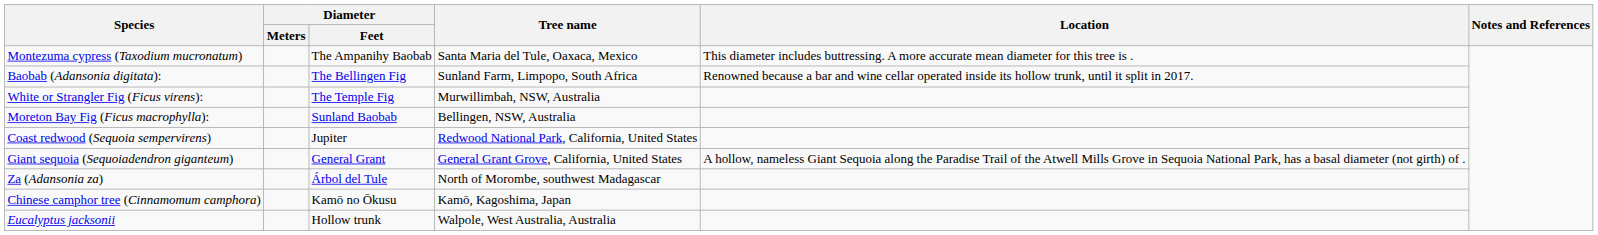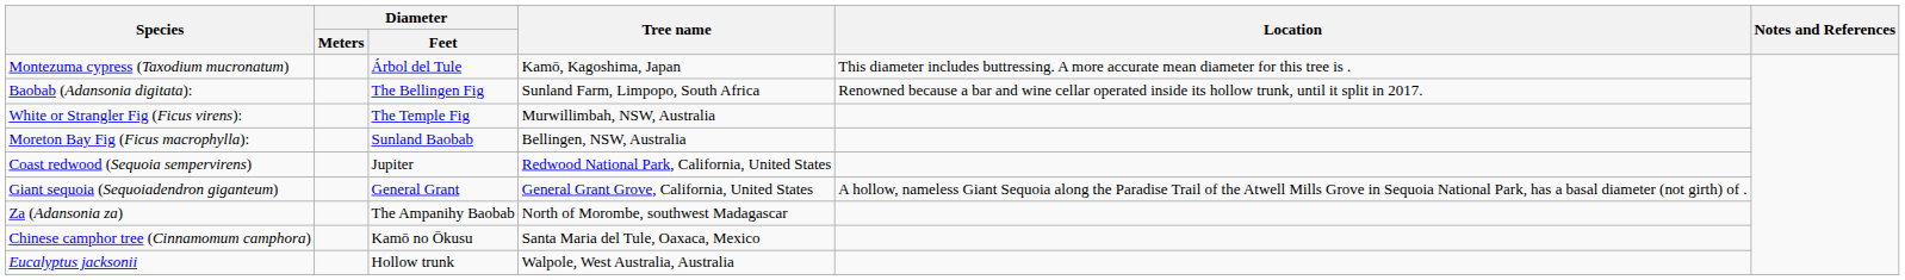Montezuma cypress (Taxodium mucronatum) | Diameter / Feet: The Ampanihy Baobab -> Árbol del Tule
Montezuma cypress (Taxodium mucronatum) | Tree name: Santa Maria del Tule, Oaxaca, Mexico -> Kamō, Kagoshima, Japan
Za (Adansonia za) | Diameter / Feet: Árbol del Tule -> The Ampanihy Baobab
Chinese camphor tree (Cinnamomum camphora) | Tree name: Kamō, Kagoshima, Japan -> Santa Maria del Tule, Oaxaca, Mexico
